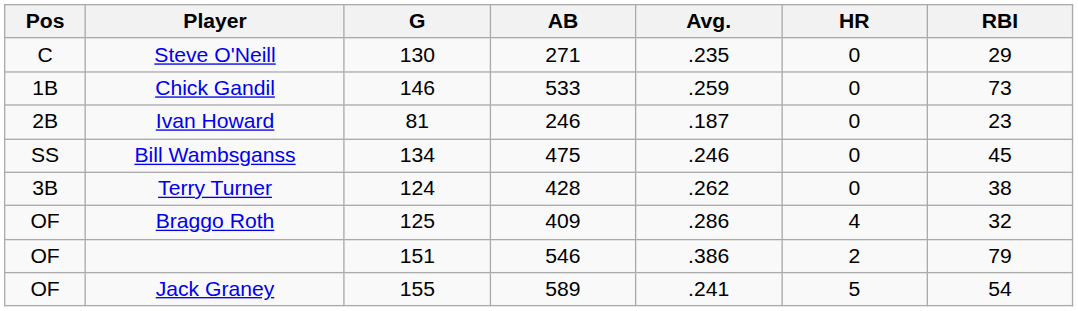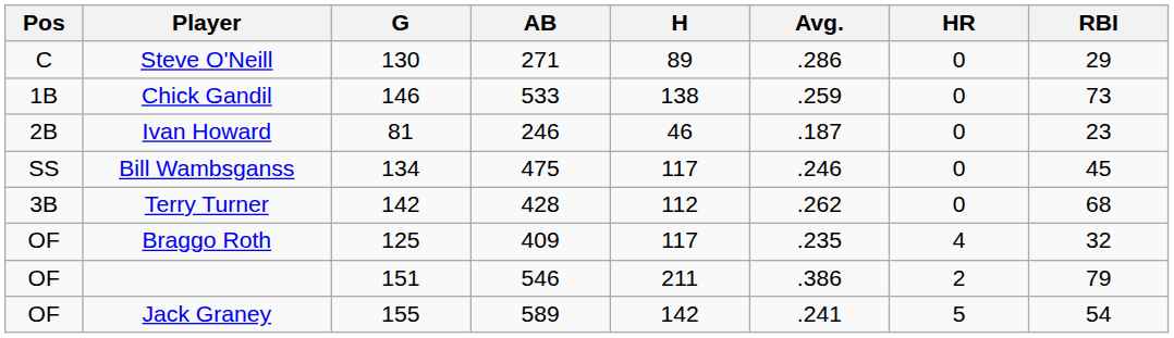+ column: H | 89 | 138 | 46 | 117 | 112 | 117 | 211 | 142
Steve O'Neill | Avg.: .235 -> .286
Terry Turner | G: 124 -> 142
Terry Turner | RBI: 38 -> 68
Braggo Roth | Avg.: .286 -> .235
